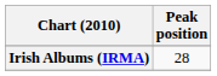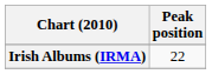Irish Albums (IRMA) | Peak position: 28 -> 22
